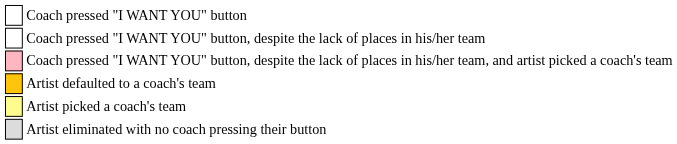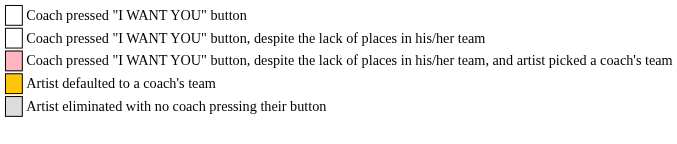- row: Artist picked a coach's team
